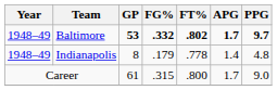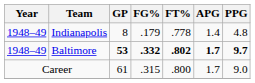rows swapped: Indianapolis <-> Baltimore
